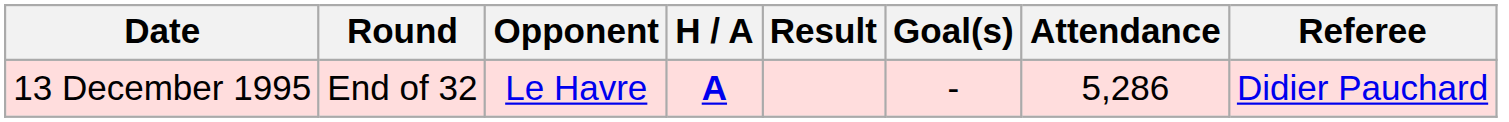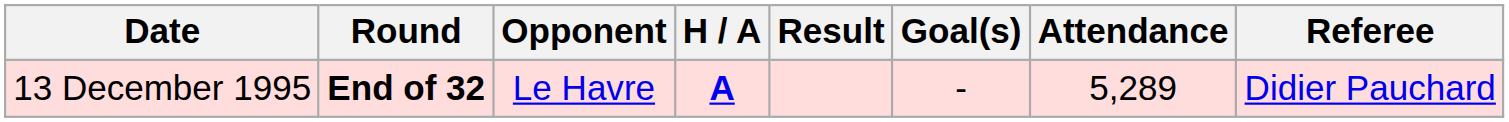13 December 1995 | Round: normal -> bold
13 December 1995 | Attendance: 5,286 -> 5,289
